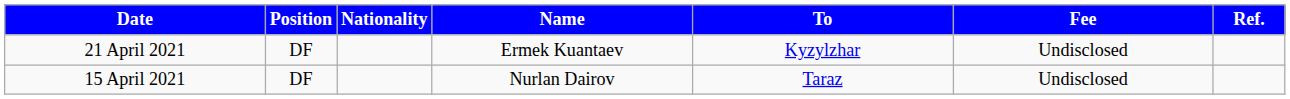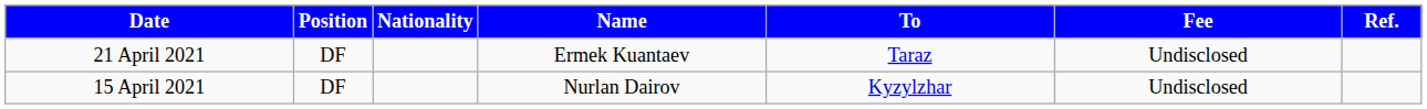21 April 2021 | To: Kyzylzhar -> Taraz
15 April 2021 | To: Taraz -> Kyzylzhar
